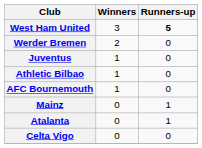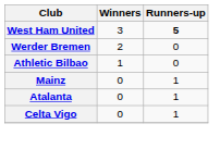- row: Juventus | 1 | 0
- row: AFC Bournemouth | 1 | 0
Celta Vigo | Runners-up: 0 -> 1
